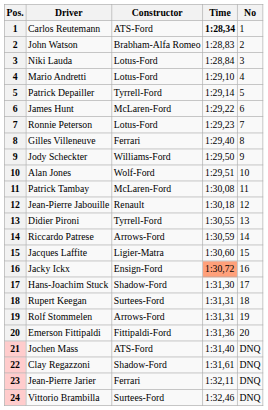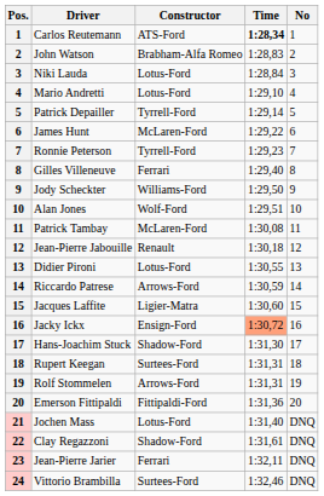Ronnie Peterson | Constructor: Lotus-Ford -> Tyrrell-Ford
Didier Pironi | Constructor: Tyrrell-Ford -> Lotus-Ford
Jochen Mass | Constructor: ATS-Ford -> Lotus-Ford
